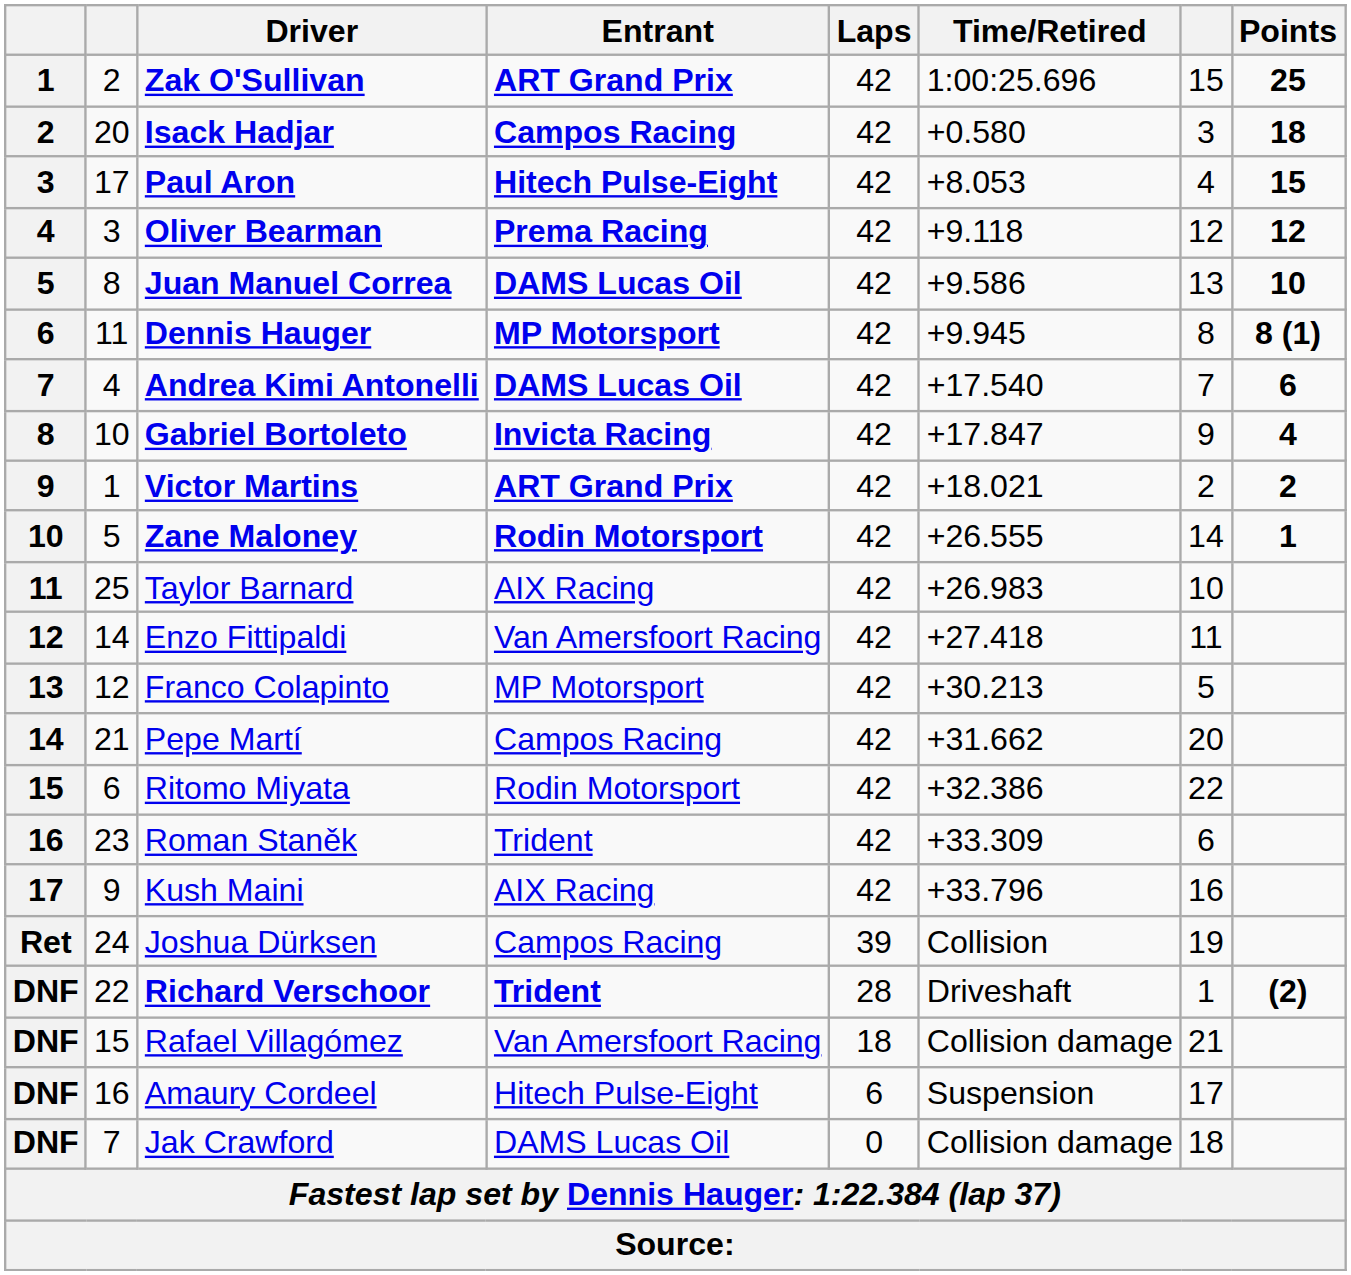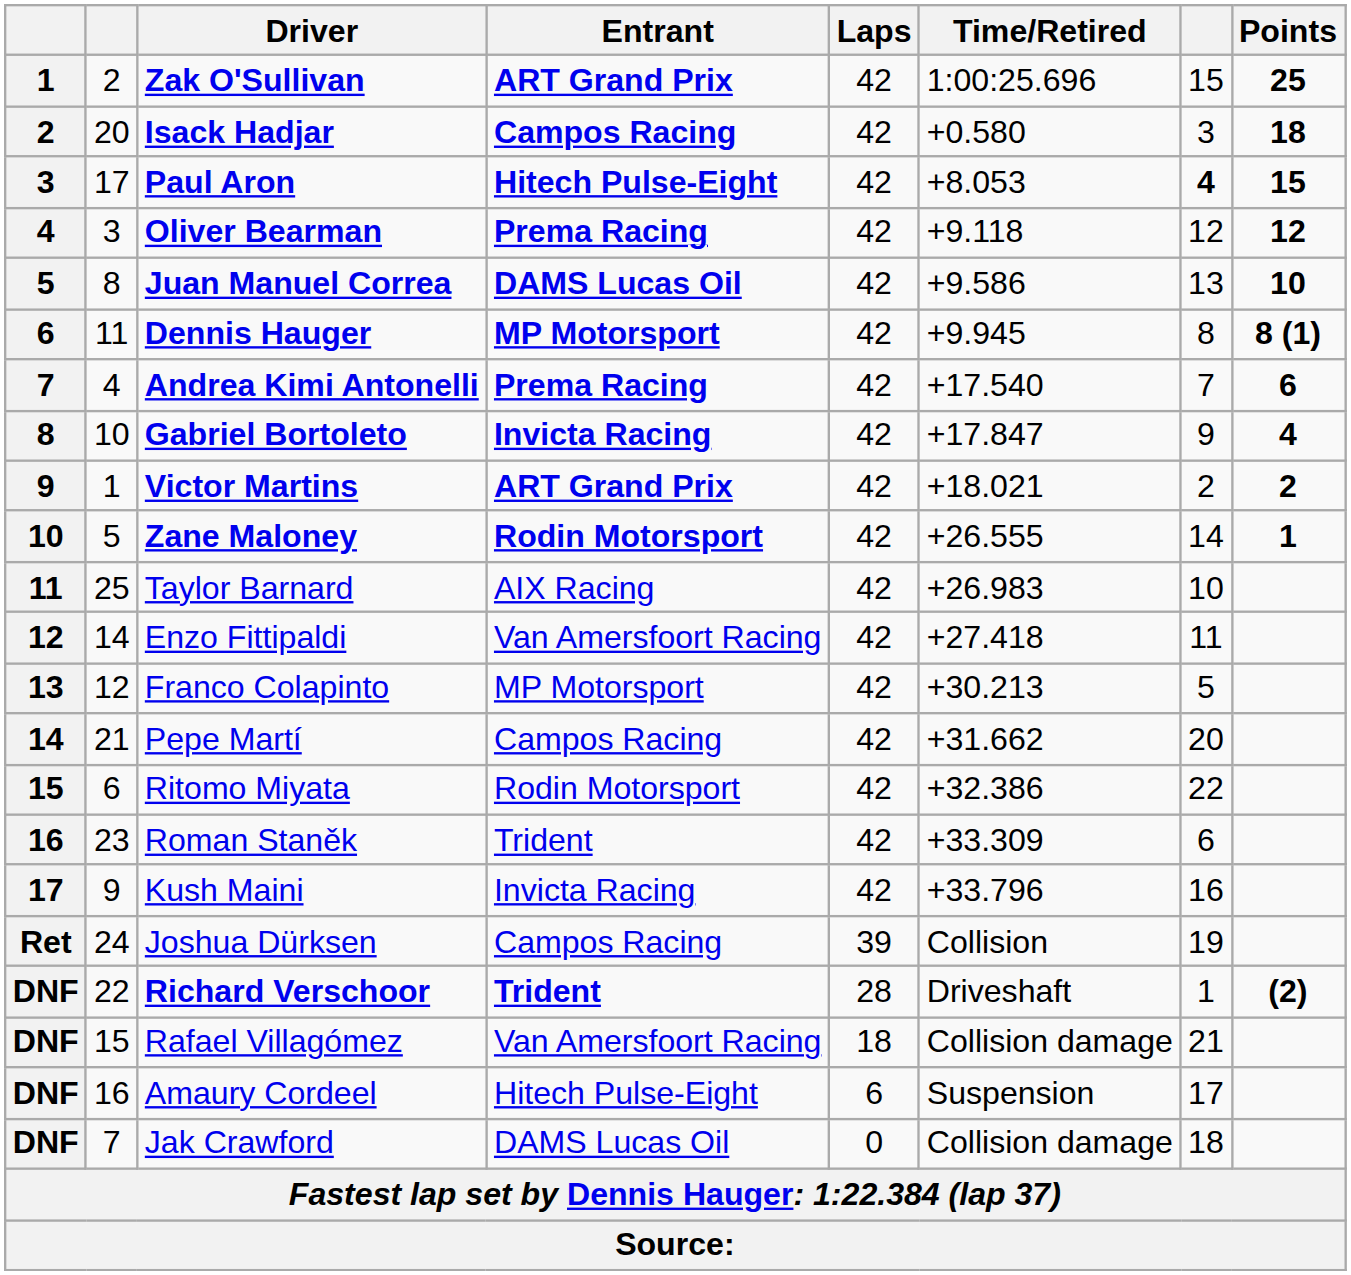Paul Aron | column 7: normal -> bold
Andrea Kimi Antonelli | Entrant: DAMS Lucas Oil -> Prema Racing
Kush Maini | Entrant: AIX Racing -> Invicta Racing
